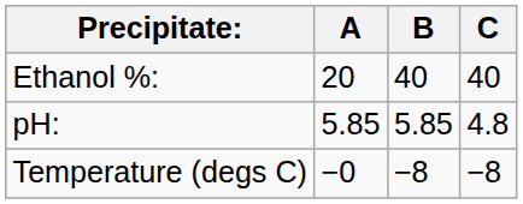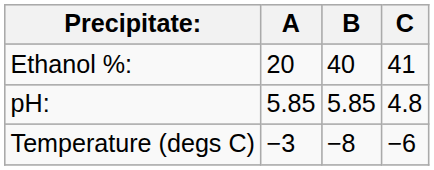Ethanol %: | C: 40 -> 41
Temperature (degs C) | A: −0 -> −3
Temperature (degs C) | C: −8 -> −6
